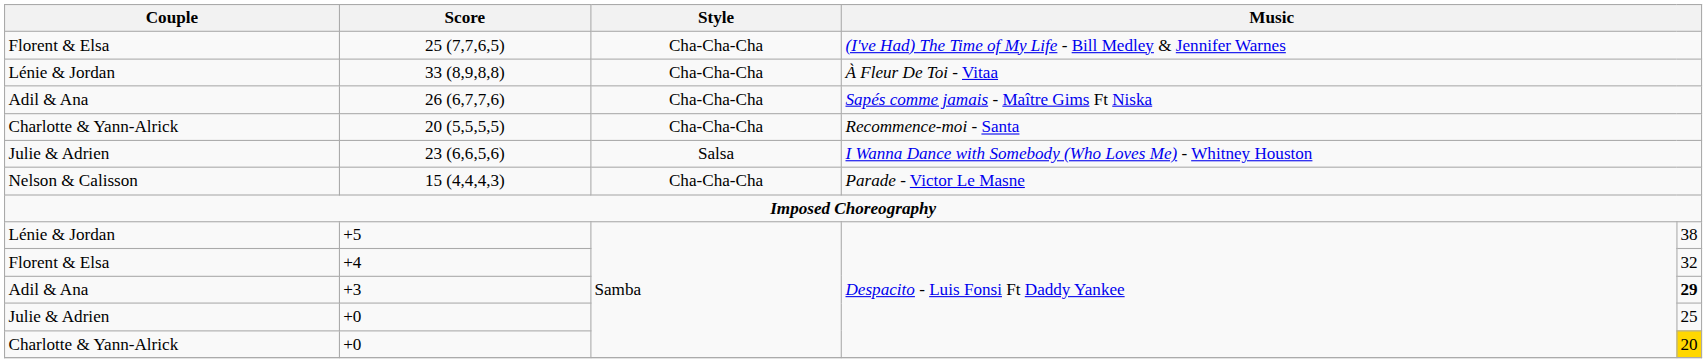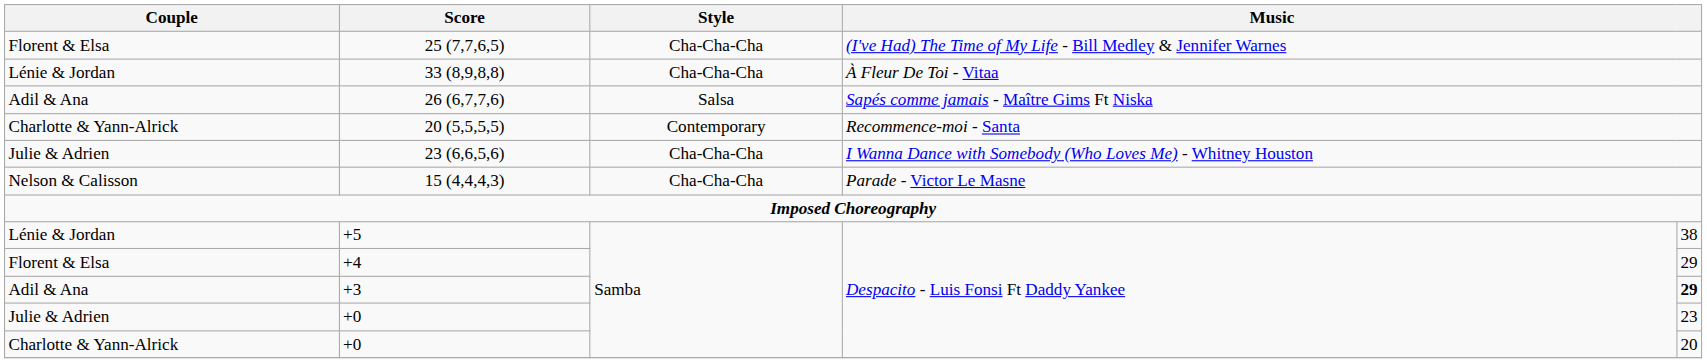26 (6,7,7,6) | Style: Cha-Cha-Cha -> Salsa
20 (5,5,5,5) | Style: Cha-Cha-Cha -> Contemporary
23 (6,6,5,6) | Style: Salsa -> Cha-Cha-Cha
+4 | column 5: 32 -> 29
Julie & Adrien / +0 | column 5: 25 -> 23
Charlotte & Yann-Alrick / +0 | column 5: gold background -> no background
